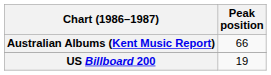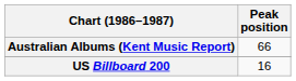US Billboard 200 | Peak position: 19 -> 16
